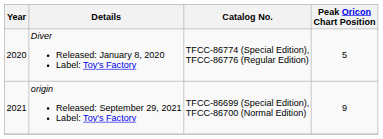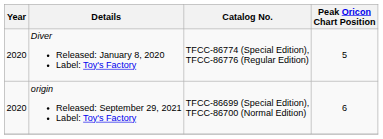origin Released: September 29, 2021 Label: Toy's Factory | Year: 2021 -> 2020
origin Released: September 29, 2021 Label: Toy's Factory | Peak Oricon Chart Position: 9 -> 6
